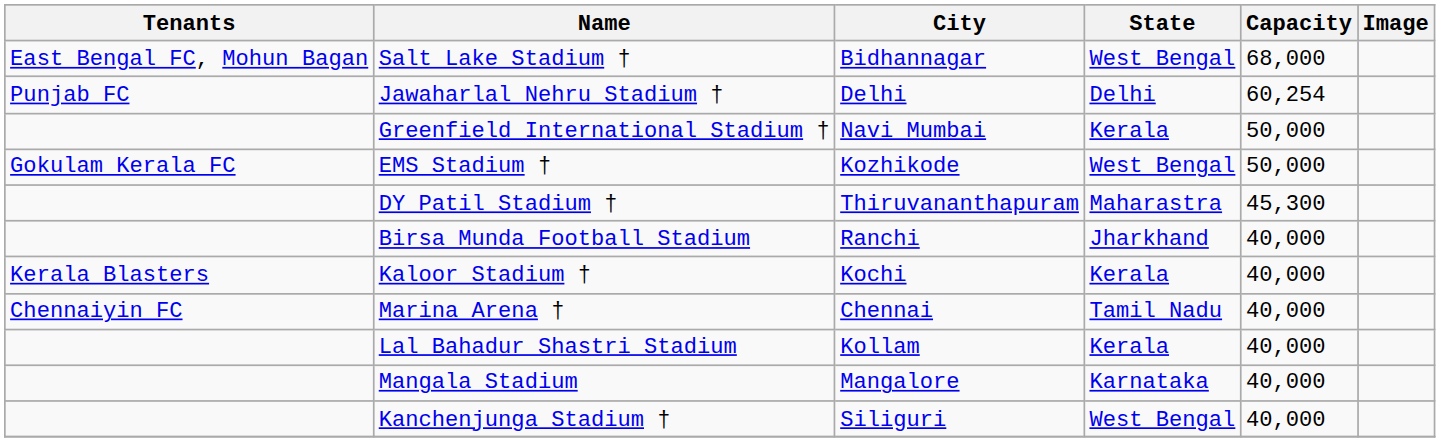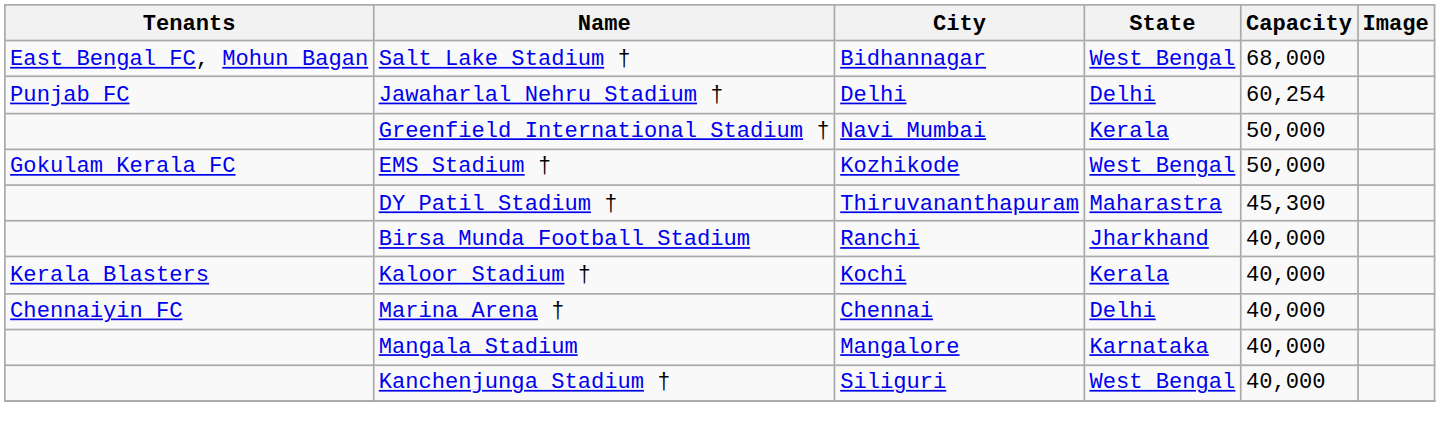Marina Arena † | State: Tamil Nadu -> Delhi
- row: Lal Bahadur Shastri Stadium | Kollam | Kerala | 40,000
